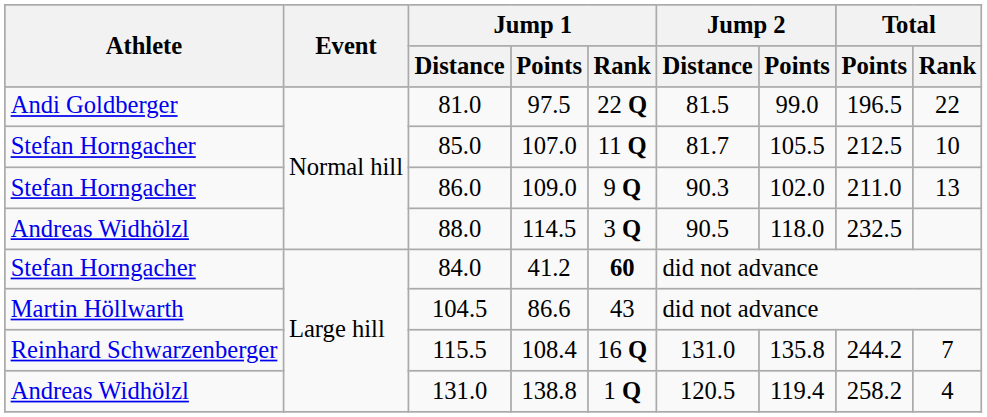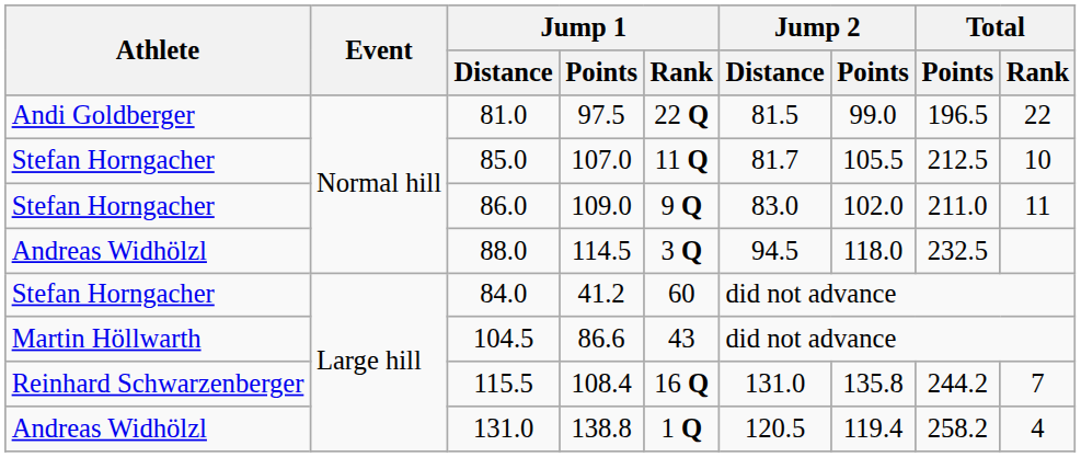86.0 | Jump 2 / Distance: 90.3 -> 83.0
86.0 | Total / Rank: 13 -> 11
88.0 | Jump 2 / Distance: 90.5 -> 94.5
84.0 | Jump 1 / Rank: bold -> normal
